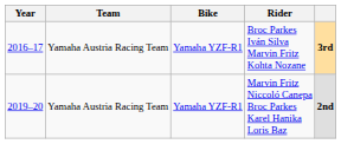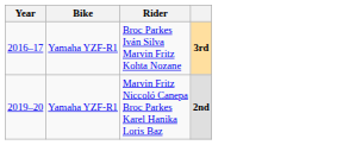- column: Team | Yamaha Austria Racing Team | Yamaha Austria Racing Team
